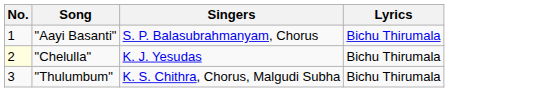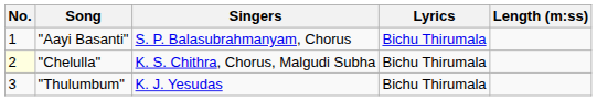+ column: Length (m:ss)
"Chelulla" | Singers: K. J. Yesudas -> K. S. Chithra, Chorus, Malgudi Subha
"Thulumbum" | Singers: K. S. Chithra, Chorus, Malgudi Subha -> K. J. Yesudas
